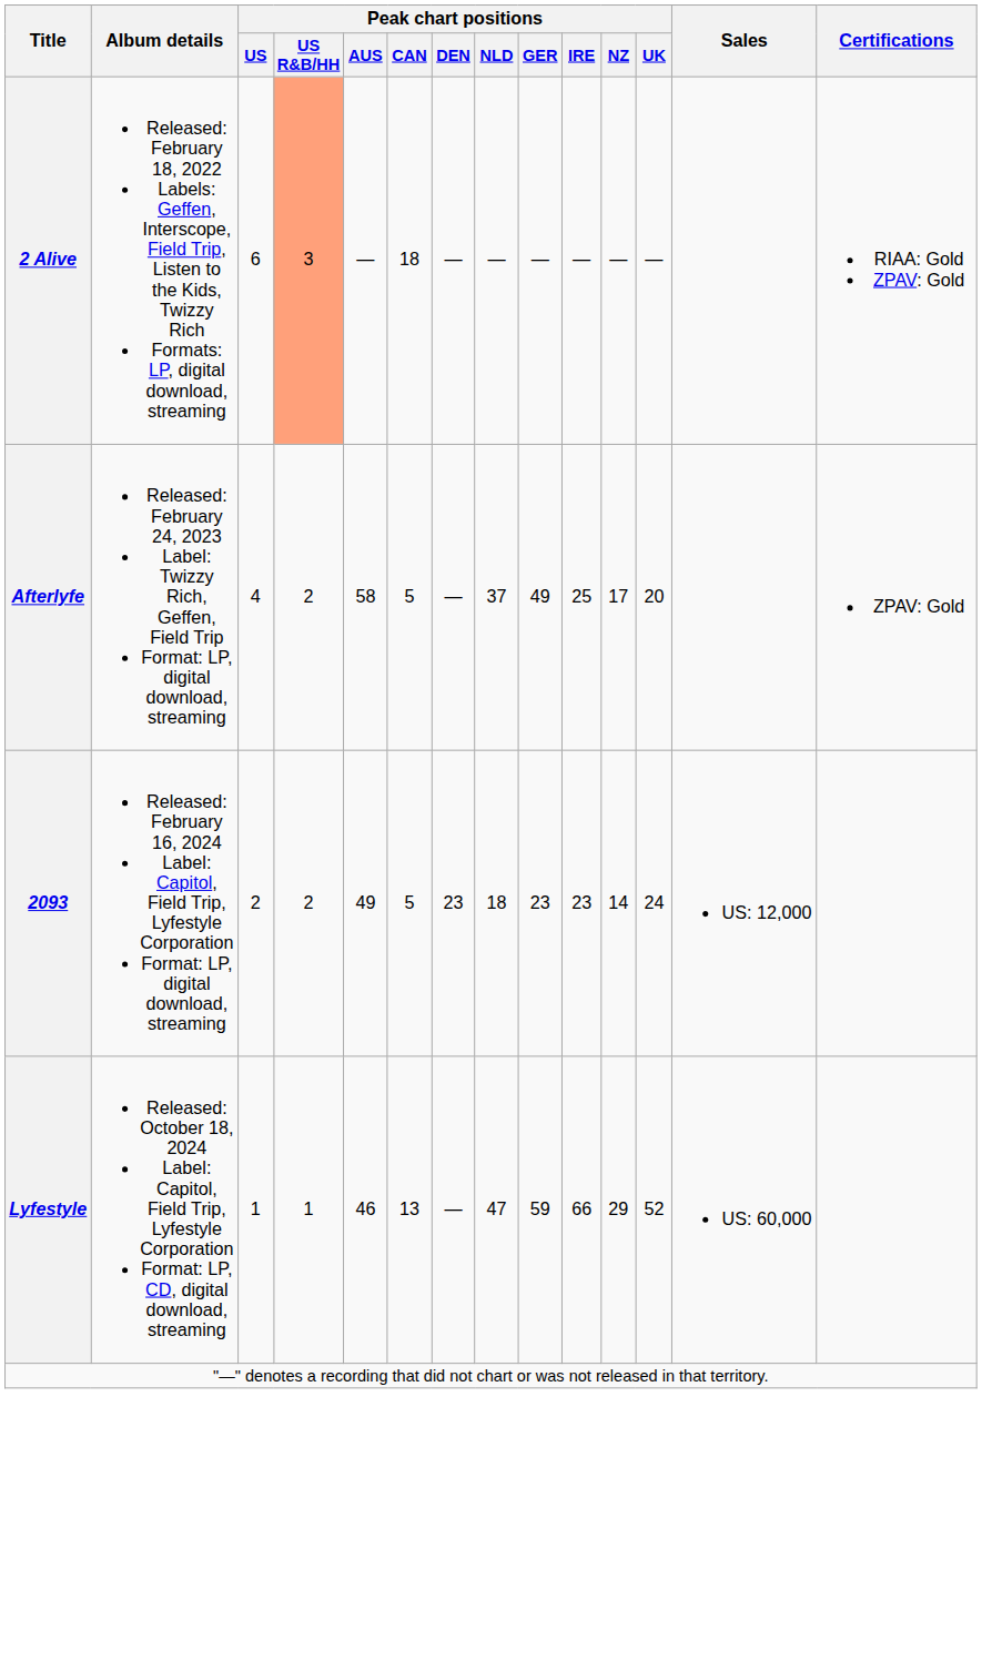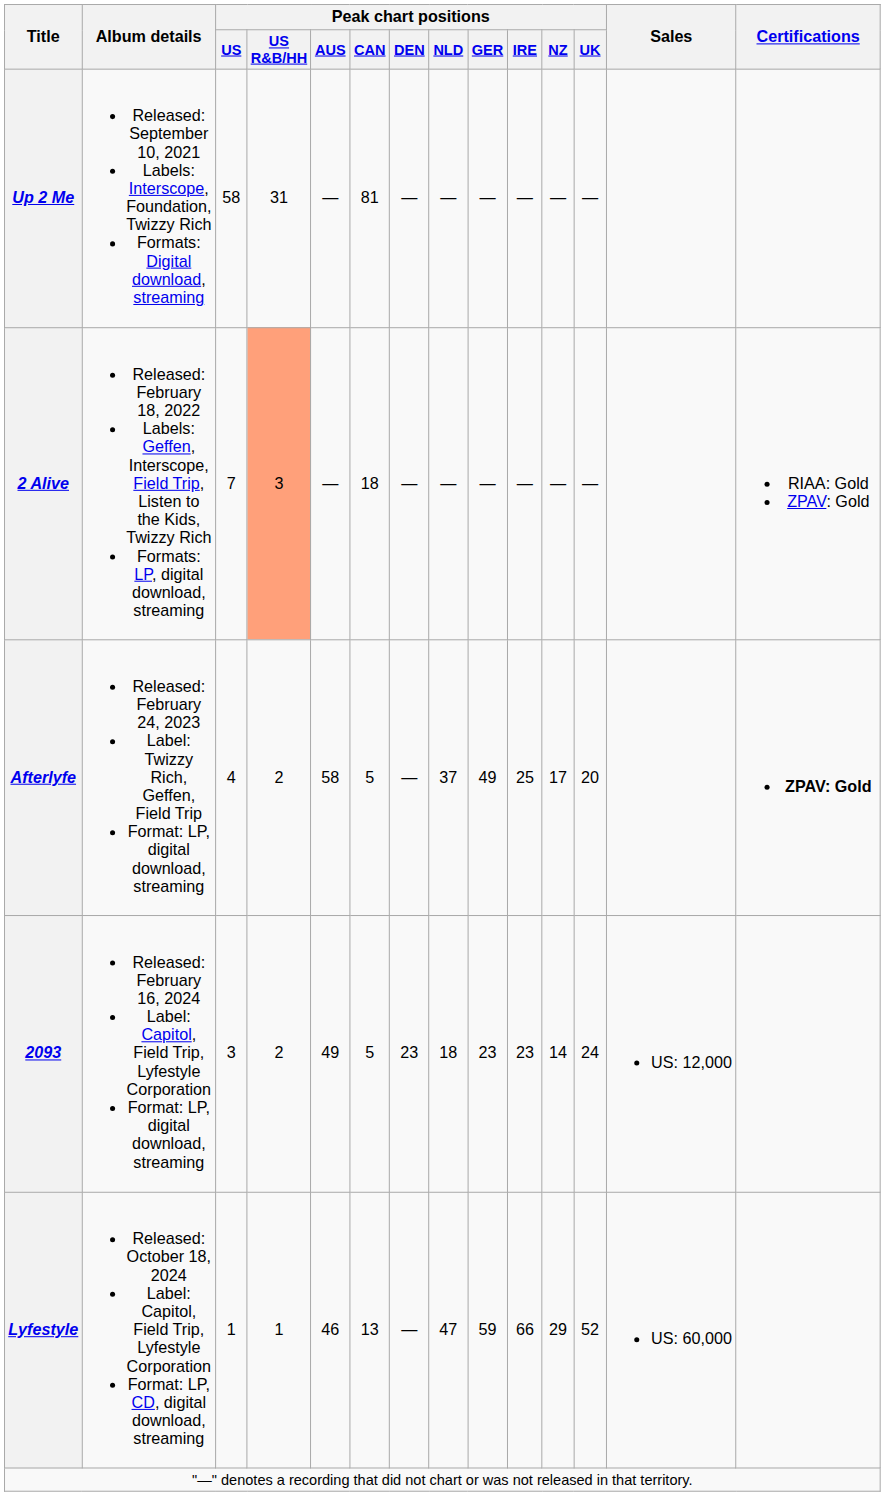+ row: Up 2 Me | Released: September 10, 2021 Labels: Interscope, Foundation, Twizzy Rich Formats: Digital download, streaming | 58 | 31 | — | 81 | — | — | — | — | — | —
2 Alive | Peak chart positions / US: 6 -> 7
Afterlyfe | Certifications: normal -> bold
2093 | Peak chart positions / US: 2 -> 3
